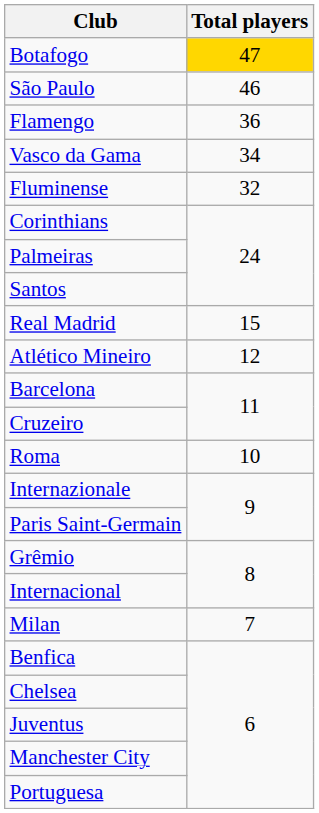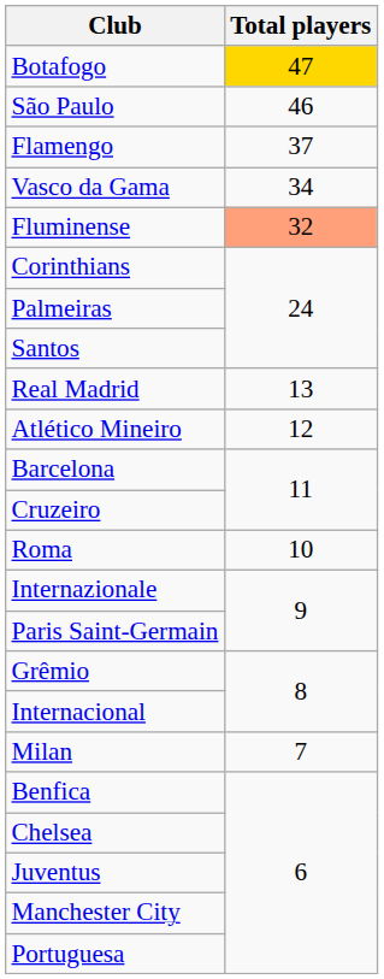Flamengo | Total players: 36 -> 37
Fluminense | Total players: no background -> lightsalmon background
Real Madrid | Total players: 15 -> 13
